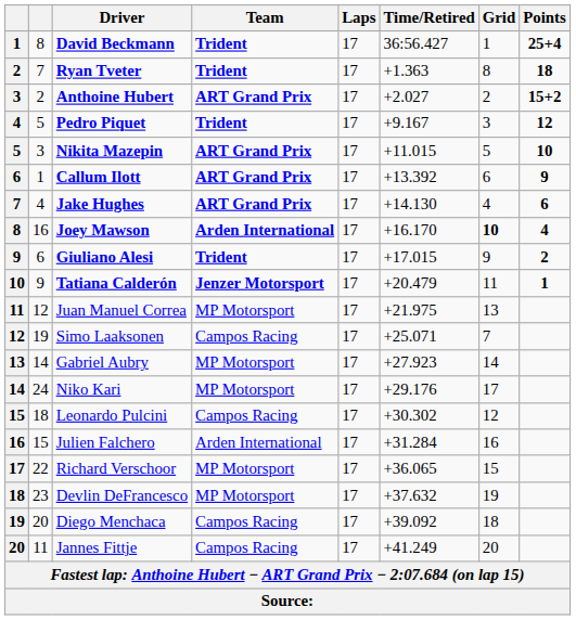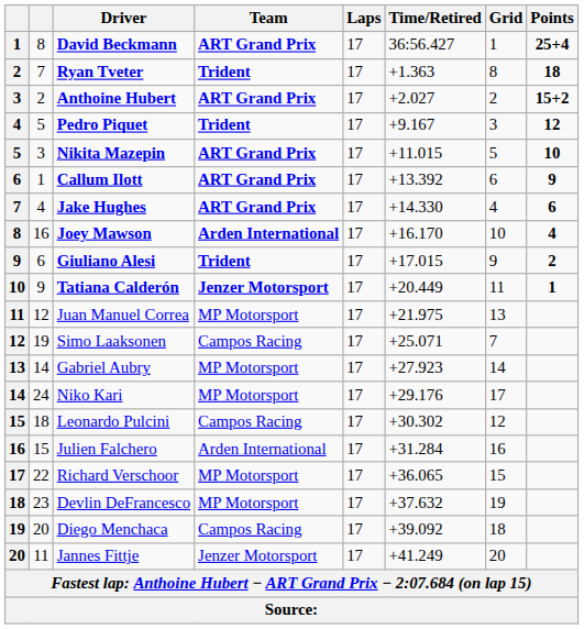David Beckmann | Team: Trident -> ART Grand Prix
Jake Hughes | Time/Retired: +14.130 -> +14.330
Joey Mawson | Grid: bold -> normal
Tatiana Calderón | Time/Retired: +20.479 -> +20.449
Jannes Fittje | Team: Campos Racing -> Jenzer Motorsport
